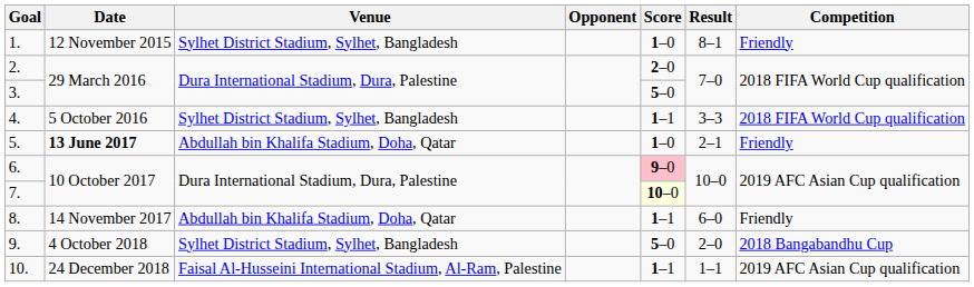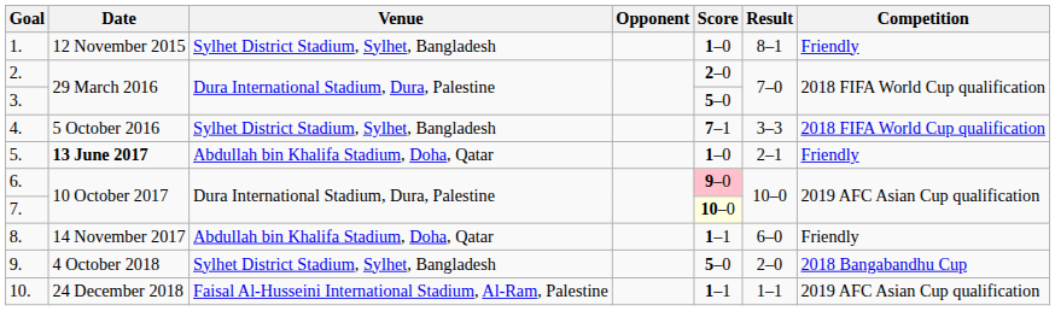4. | Score: 1–1 -> 7–1
